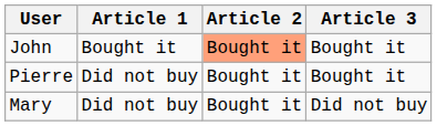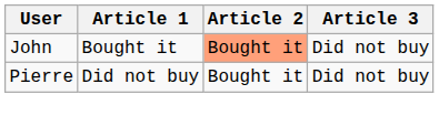John | Article 3: Bought it -> Did not buy
Pierre | Article 3: Bought it -> Did not buy
- row: Mary | Did not buy | Bought it | Did not buy
